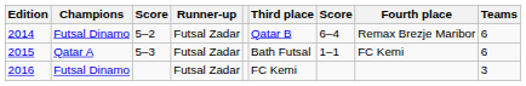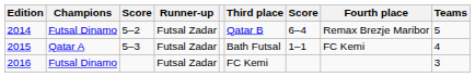2014 | Teams: 6 -> 5
2015 | Teams: 6 -> 4
